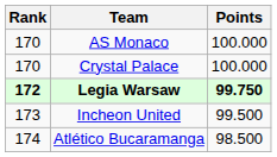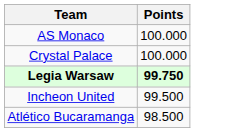- column: Rank | 170 | 170 | 172 | 173 | 174
